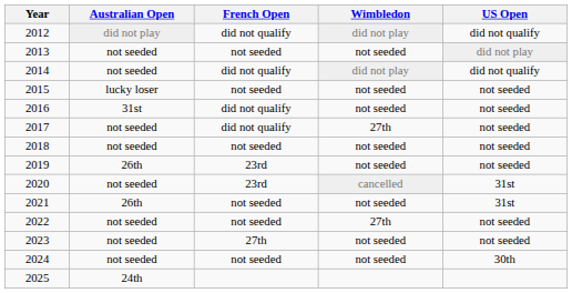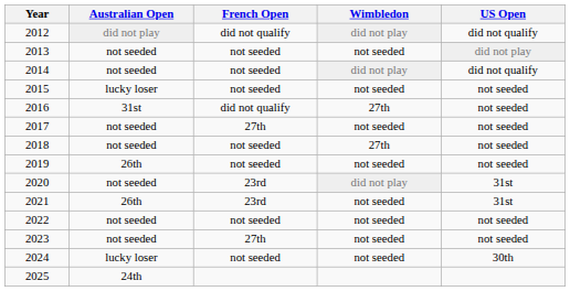2014 | French Open: did not qualify -> not seeded
2016 | Wimbledon: not seeded -> 27th
2017 | French Open: did not qualify -> 27th
2017 | Wimbledon: 27th -> not seeded
2018 | Wimbledon: not seeded -> 27th
2019 | French Open: 23rd -> not seeded
2020 | Wimbledon: cancelled -> did not play
2021 | French Open: not seeded -> 23rd
2022 | Wimbledon: 27th -> not seeded
2024 | Australian Open: not seeded -> lucky loser
